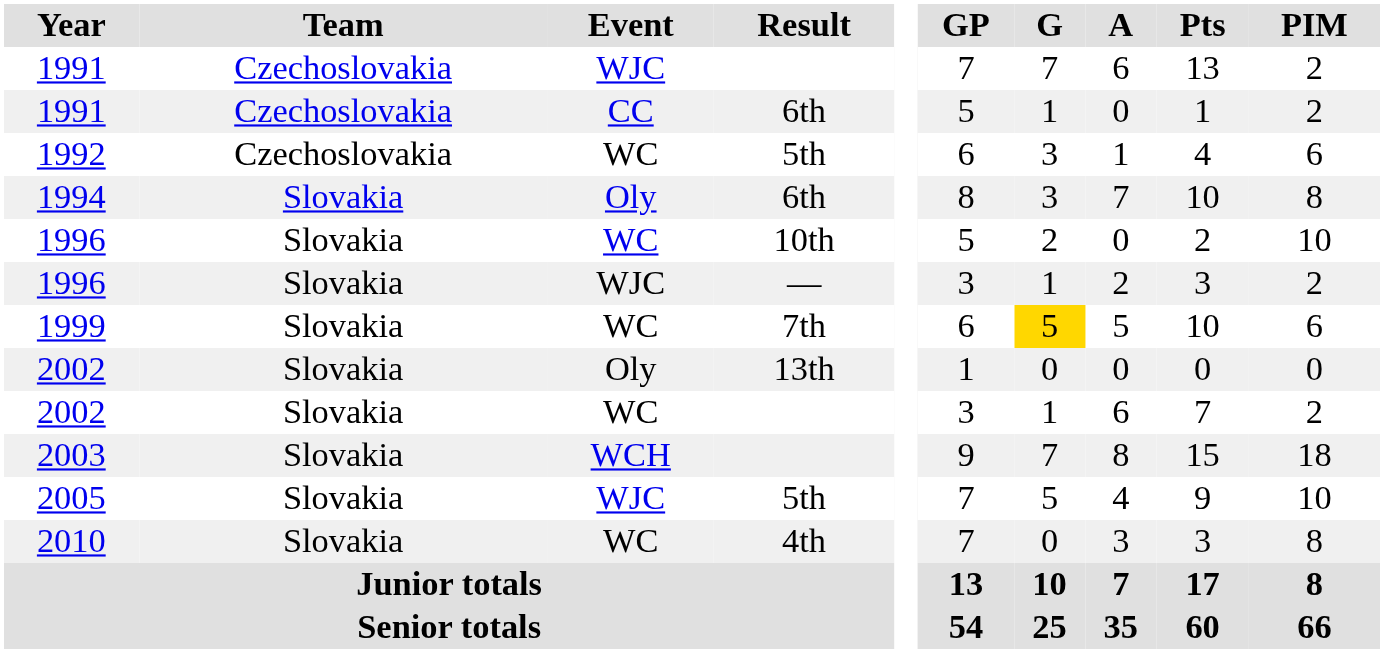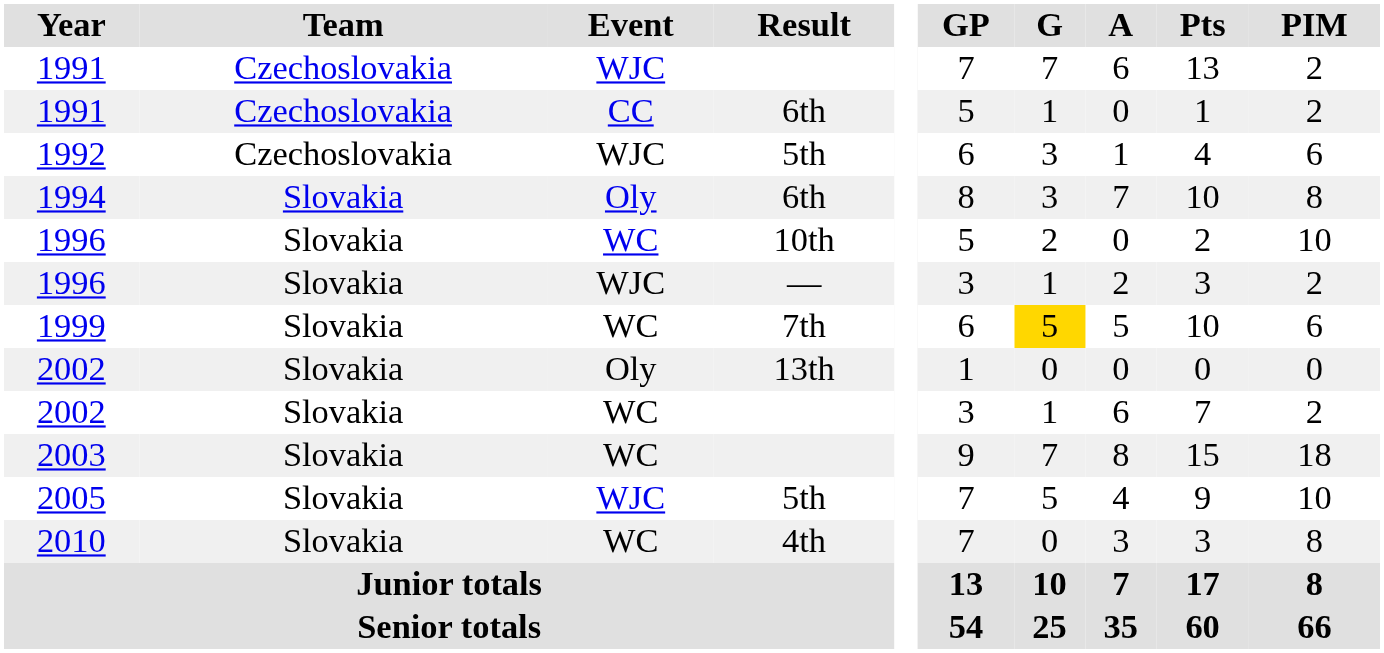1992 | Event: WC -> WJC
2003 | Event: WCH -> WC
